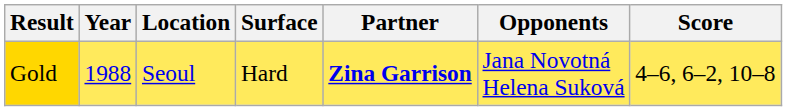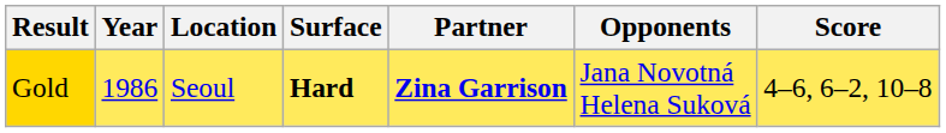Gold | Year: 1988 -> 1986
Gold | Surface: normal -> bold
